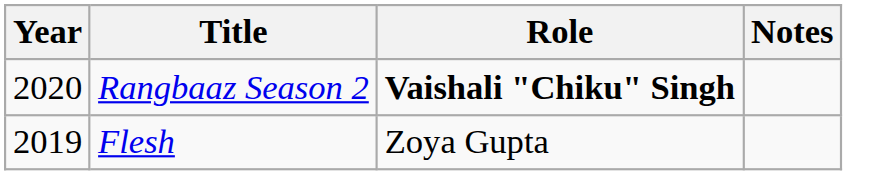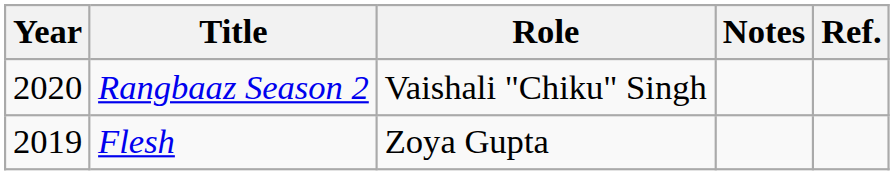+ column: Ref.
Rangbaaz Season 2 | Role: bold -> normal
